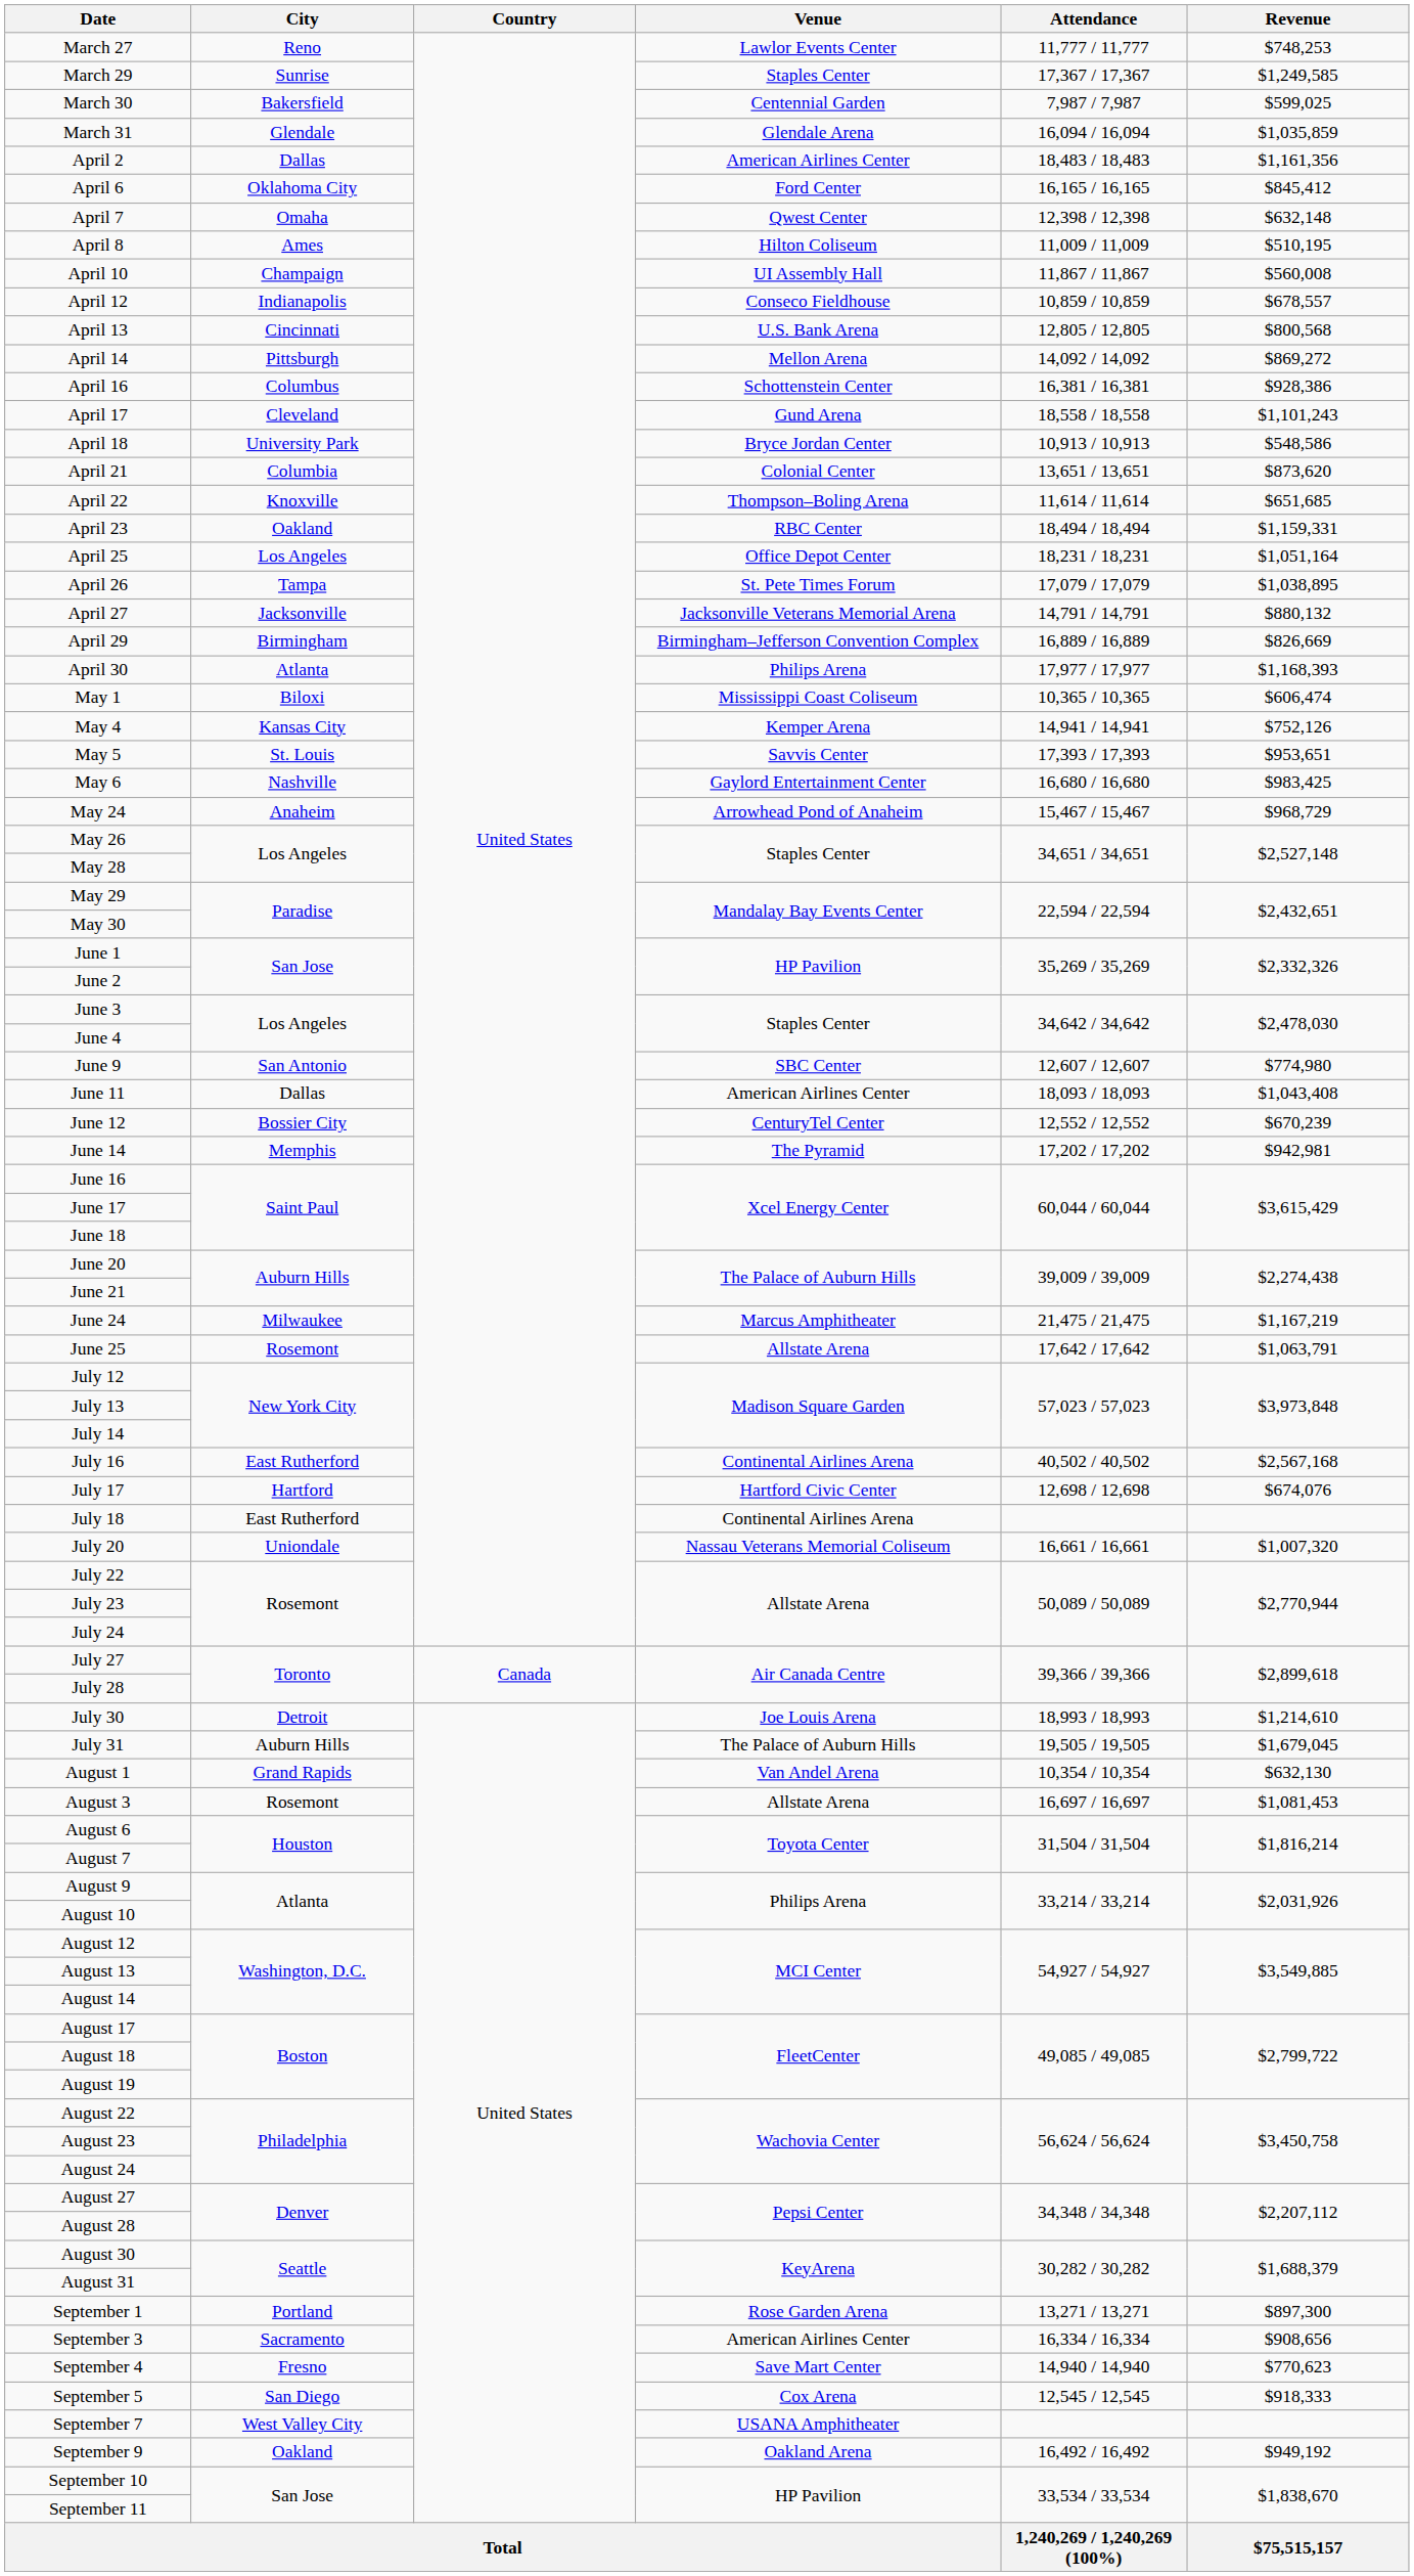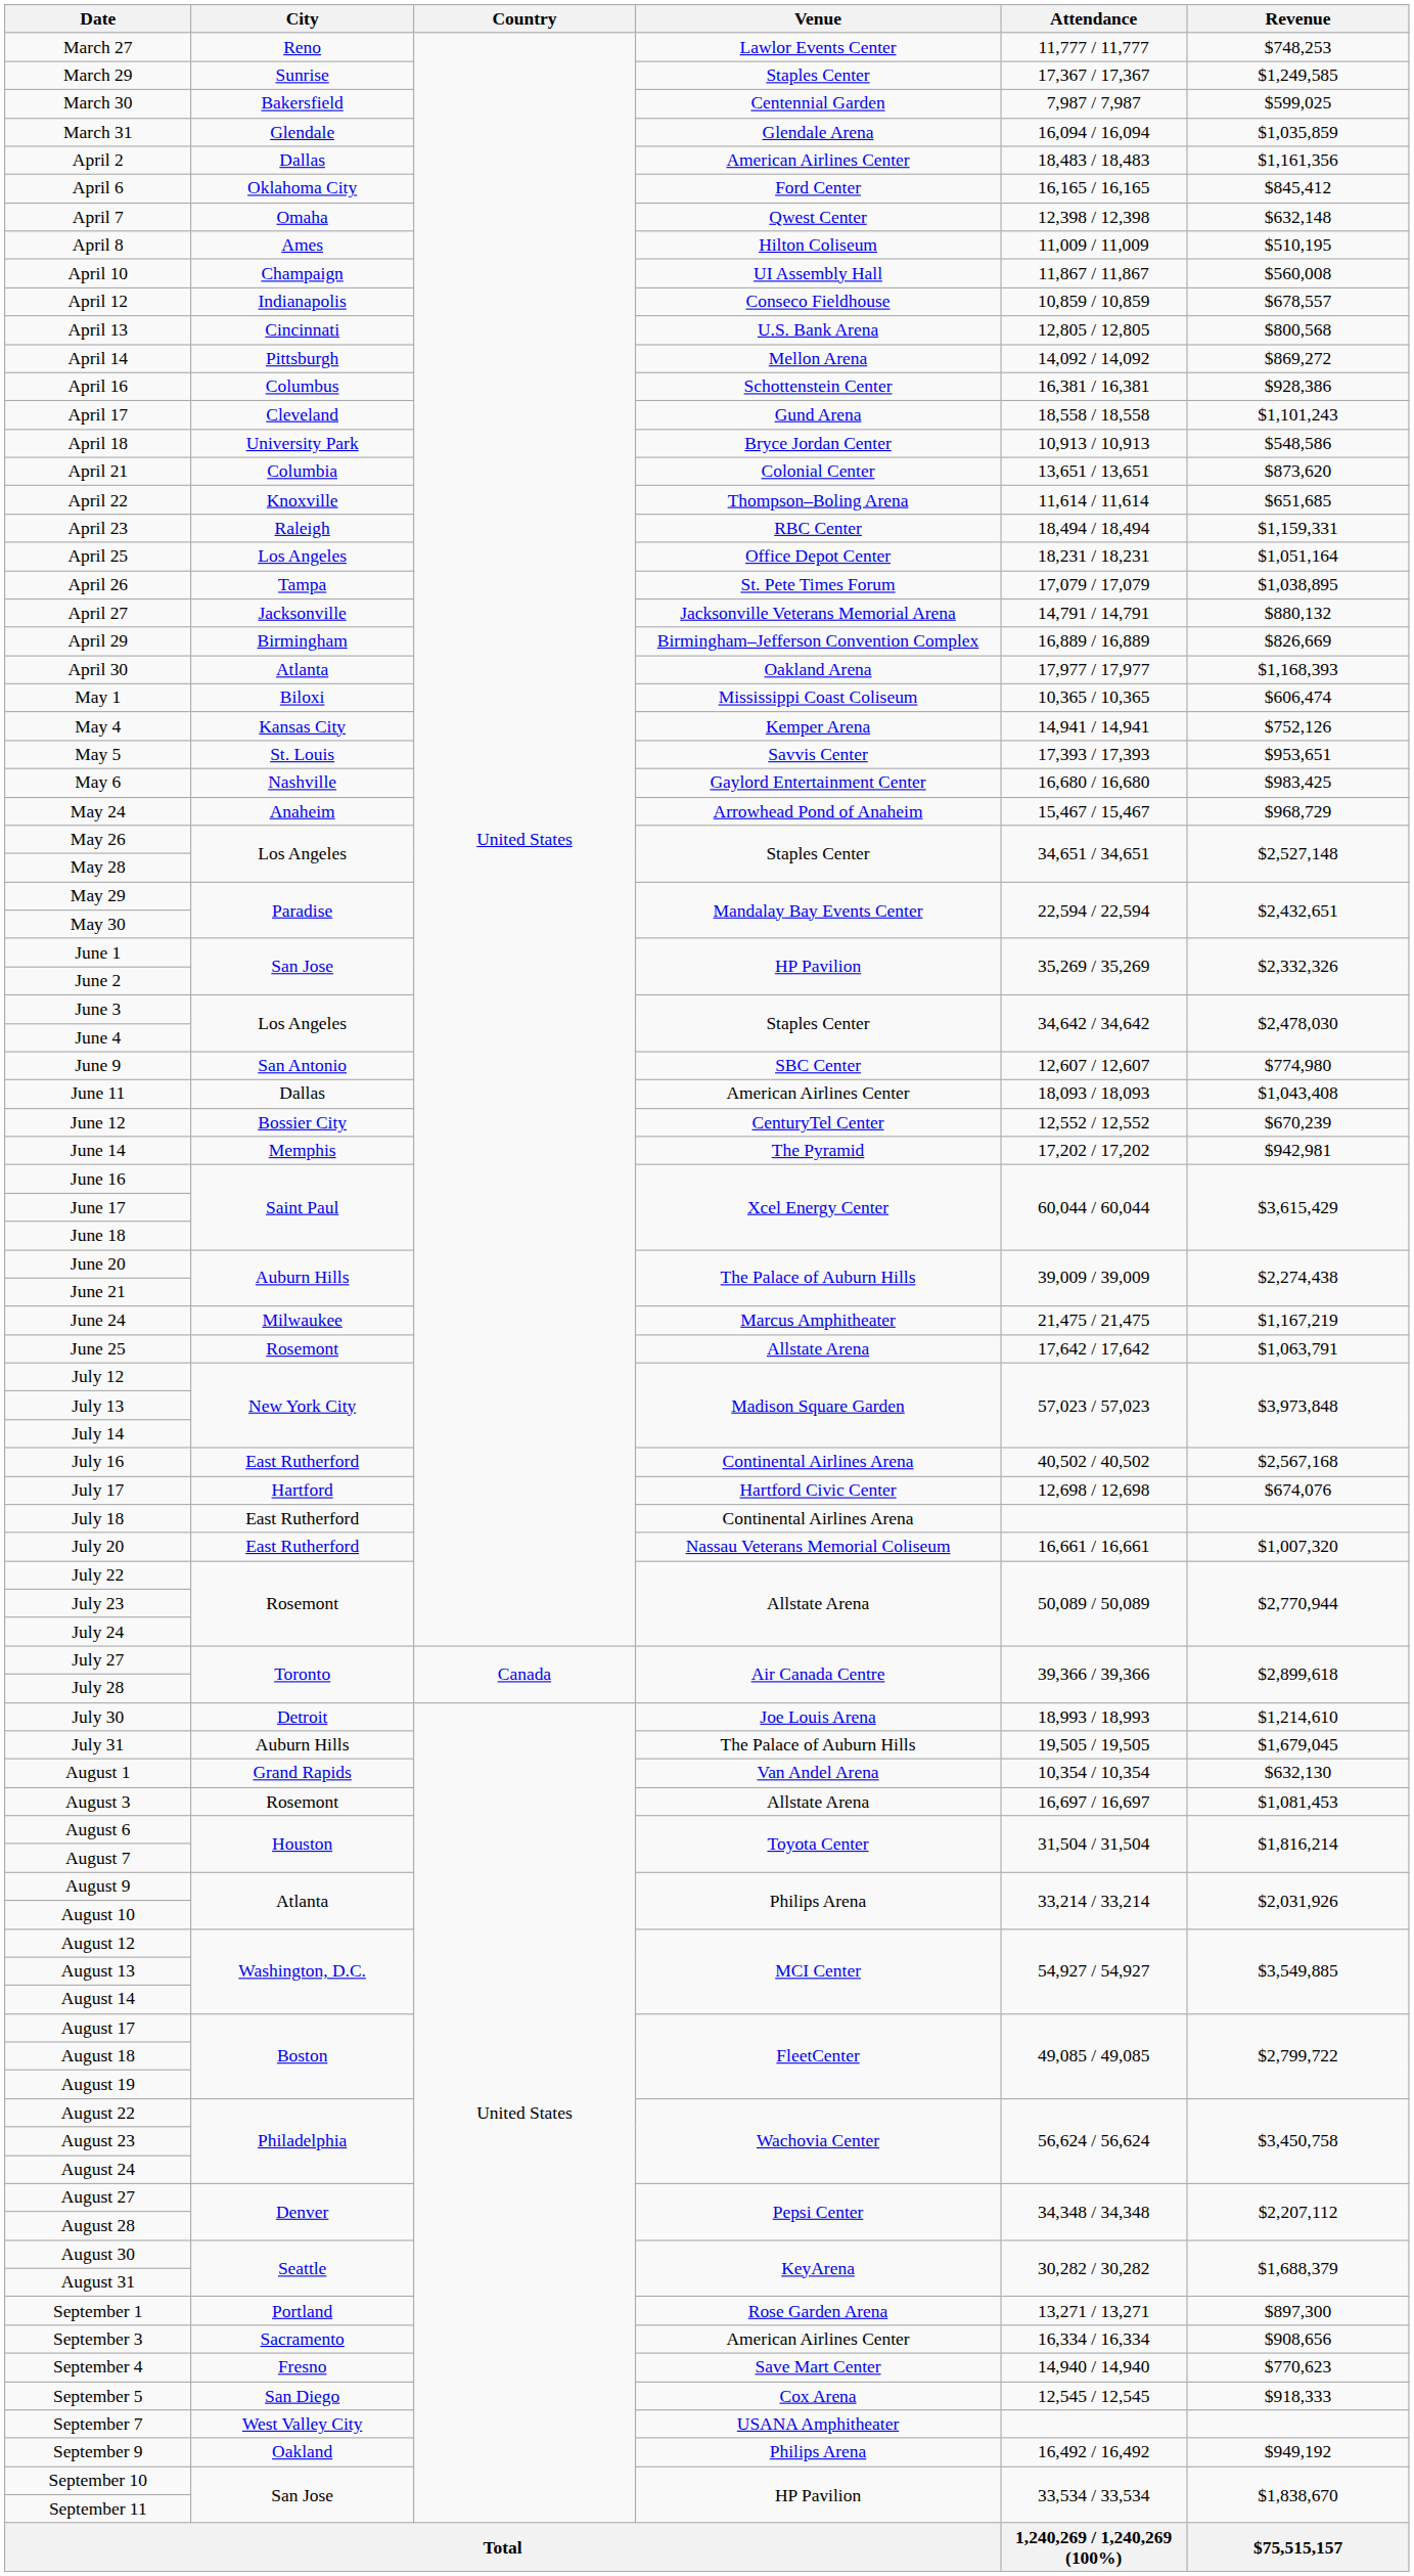April 23 | City: Oakland -> Raleigh
April 30 | Venue: Philips Arena -> Oakland Arena
July 20 | City: Uniondale -> East Rutherford
September 9 | Venue: Oakland Arena -> Philips Arena
